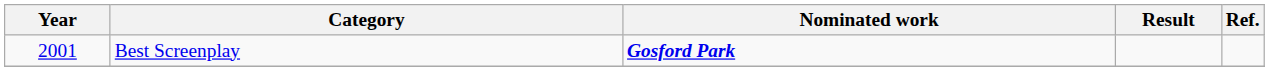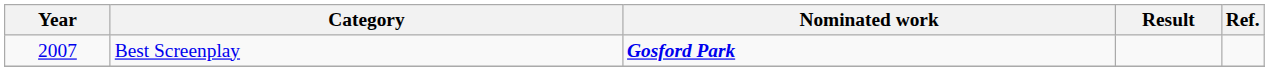Best Screenplay | Year: 2001 -> 2007
